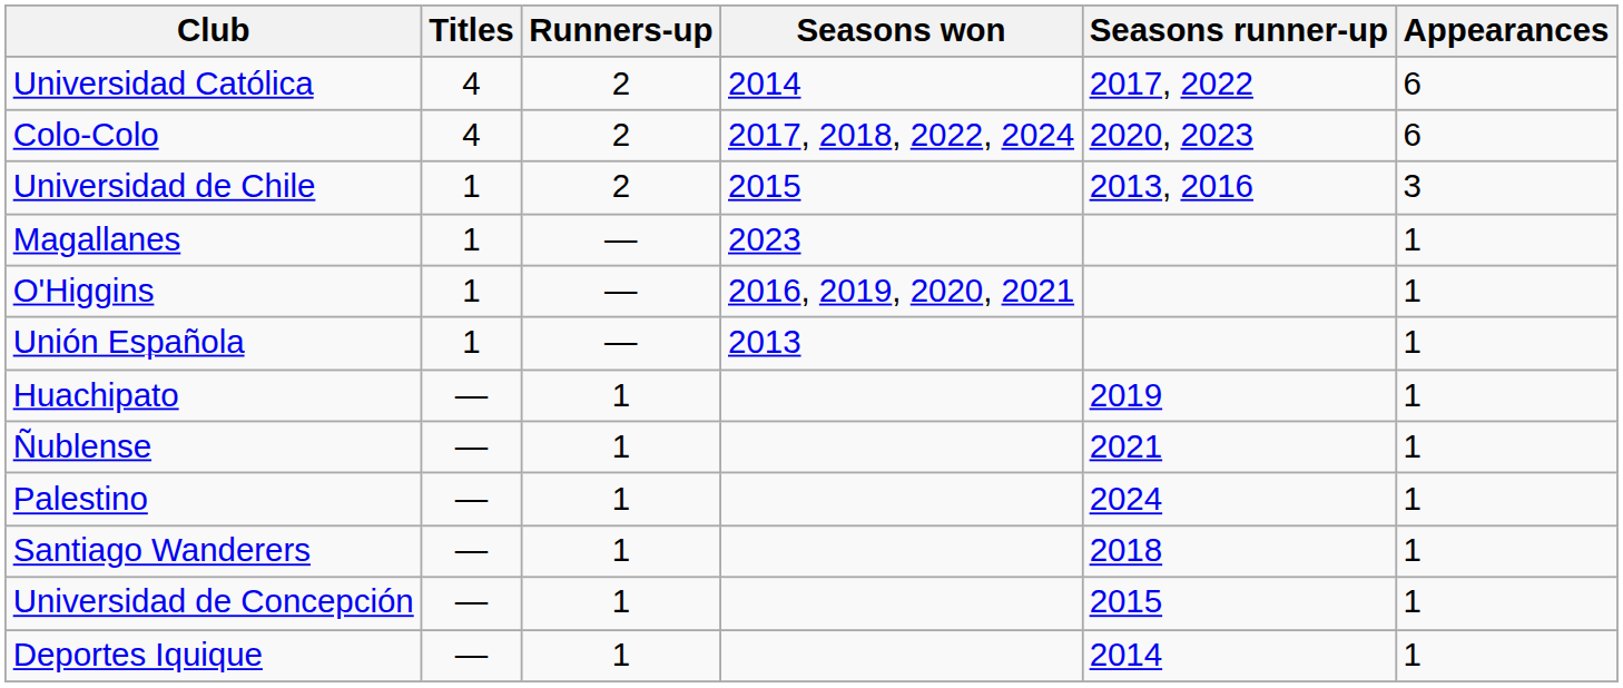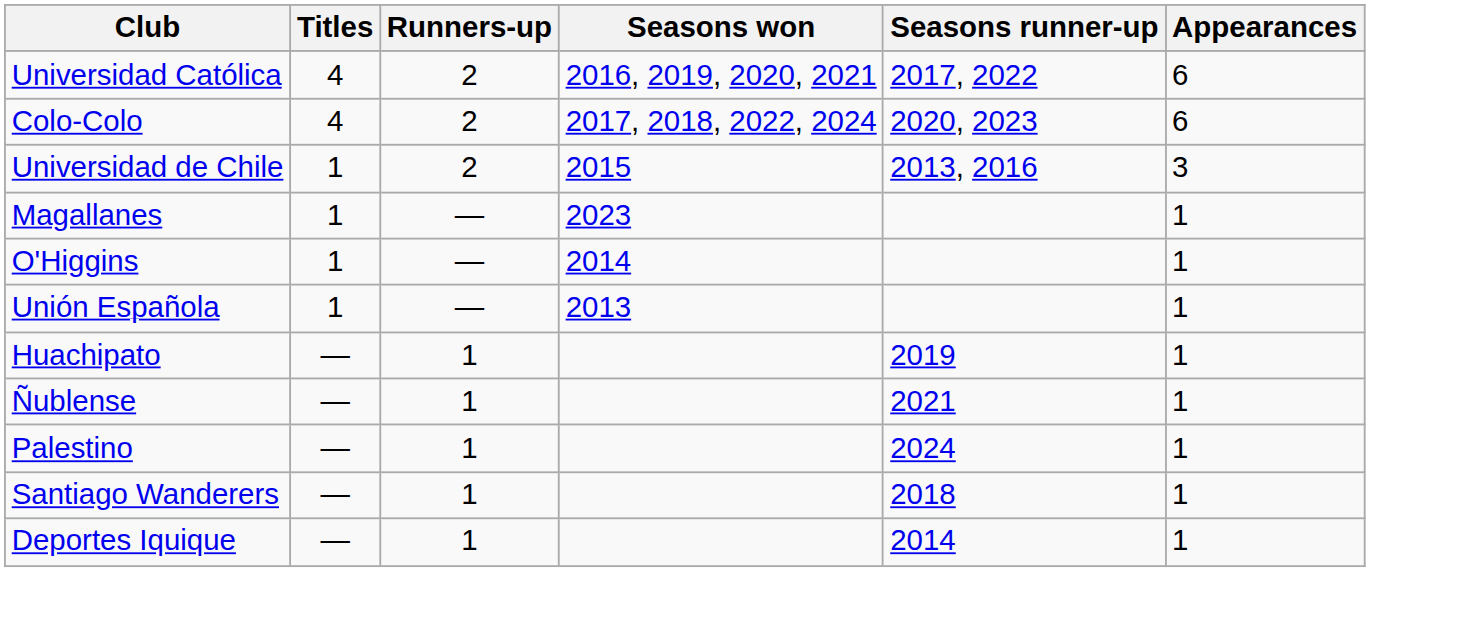Universidad Católica | Seasons won: 2014 -> 2016, 2019, 2020, 2021
O'Higgins | Seasons won: 2016, 2019, 2020, 2021 -> 2014
- row: Universidad de Concepción | — | 1 | 2015 | 1
